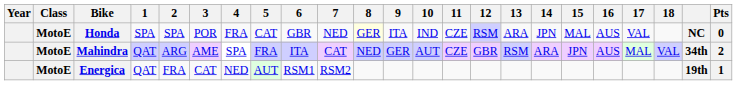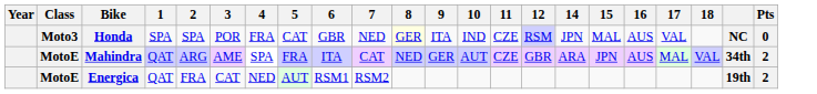- column: 13 | ARA | RSM
Honda | Class: MotoE -> Moto3
Energica | Pts: 1 -> 2
